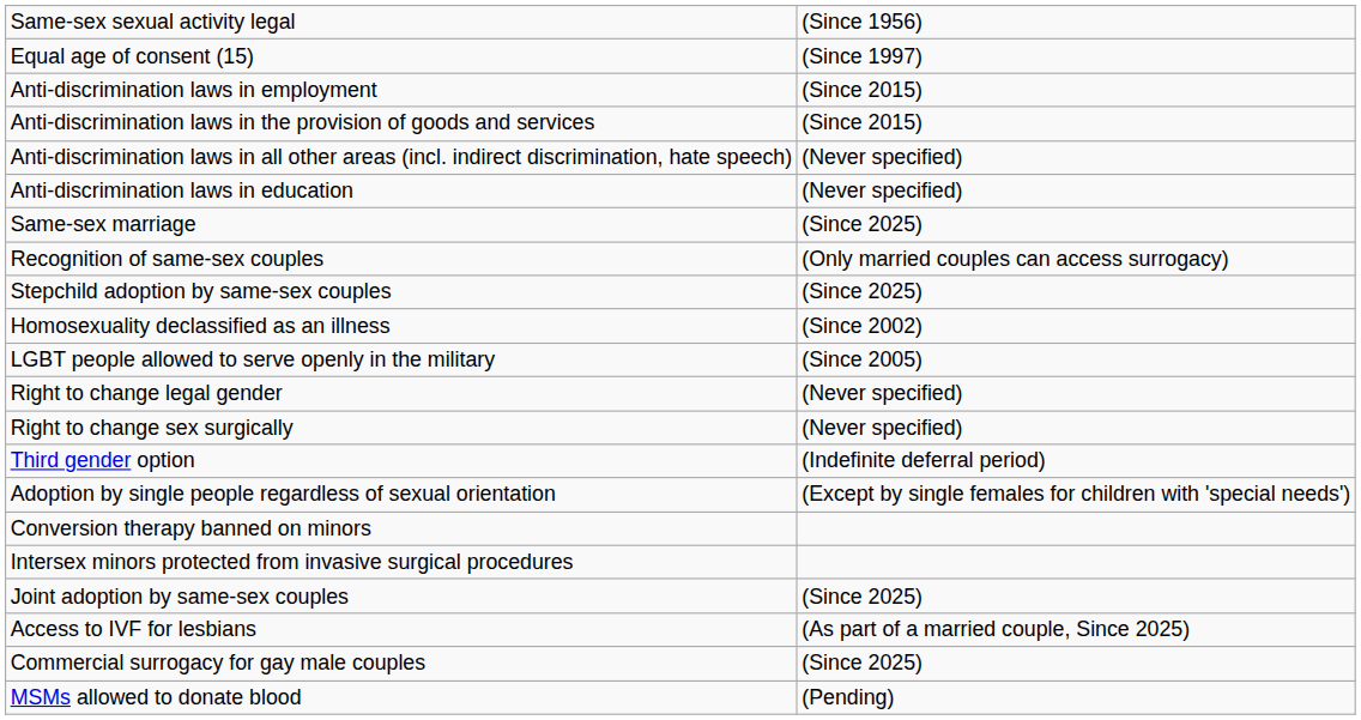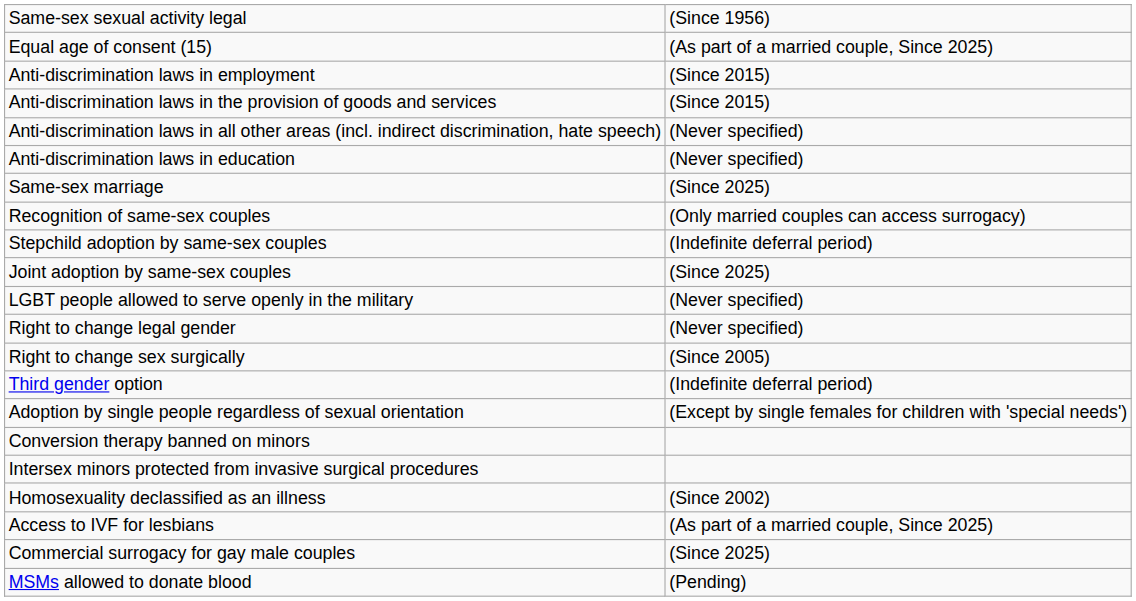Equal age of consent (15) | column 2: (Since 1997) -> (As part of a married couple, Since 2025)
Stepchild adoption by same-sex couples | column 2: (Since 2025) -> (Indefinite deferral period)
rows swapped: Joint adoption by same-sex couples <-> Homosexuality declassified as an illness
LGBT people allowed to serve openly in the military | column 2: (Since 2005) -> (Never specified)
Right to change sex surgically | column 2: (Never specified) -> (Since 2005)
